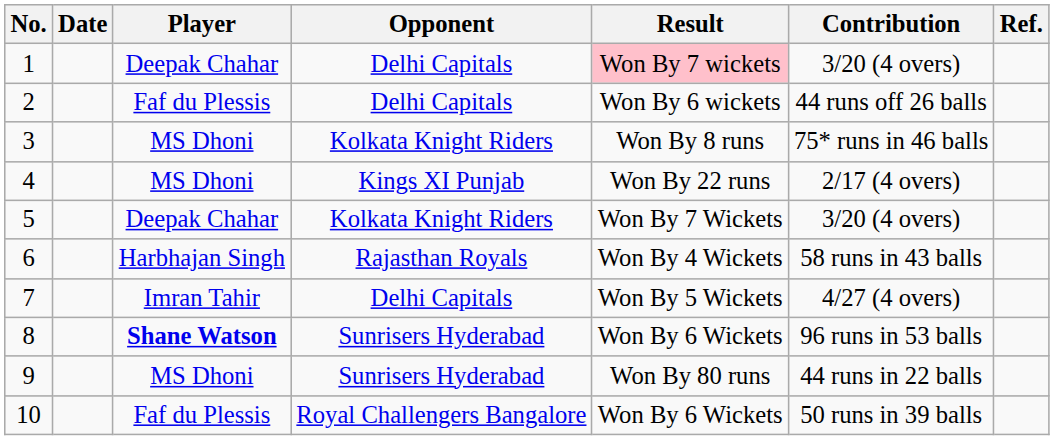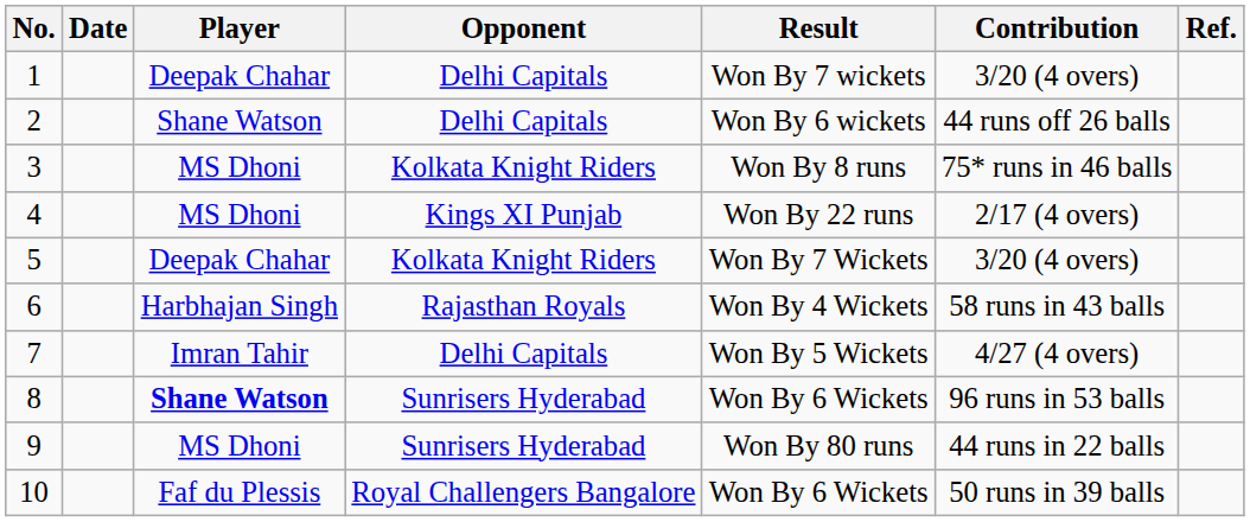1 | Result: pink background -> no background
2 | Player: Faf du Plessis -> Shane Watson
